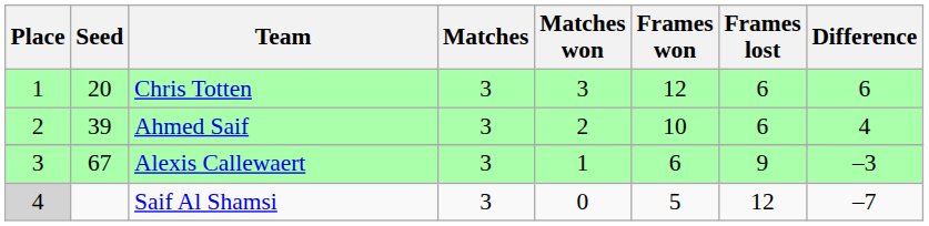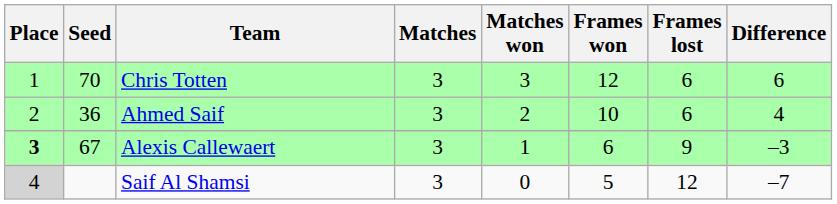Chris Totten | Seed: 20 -> 70
Ahmed Saif | Seed: 39 -> 36
Alexis Callewaert | Place: normal -> bold
